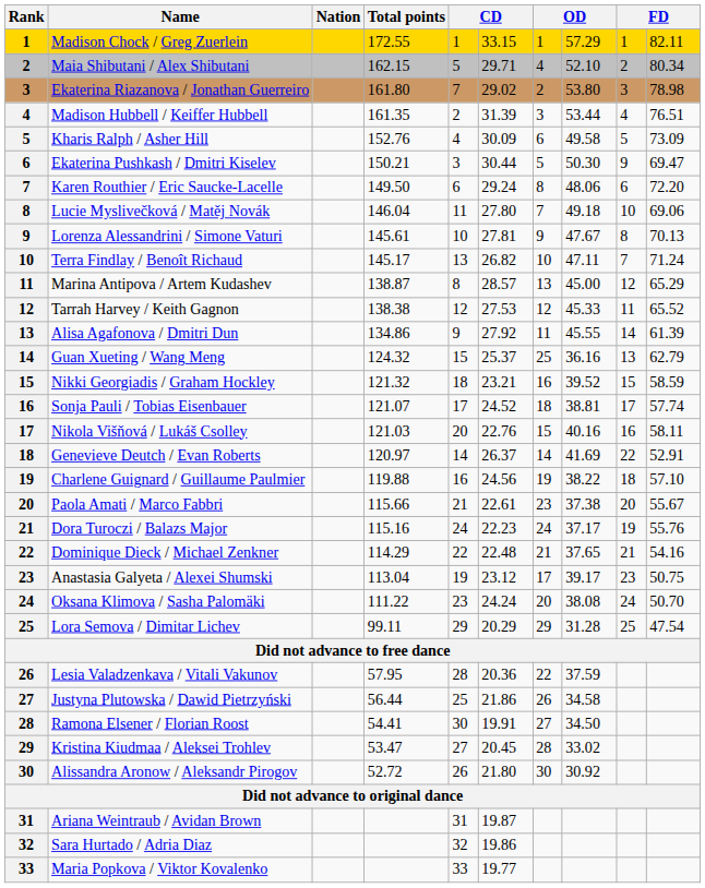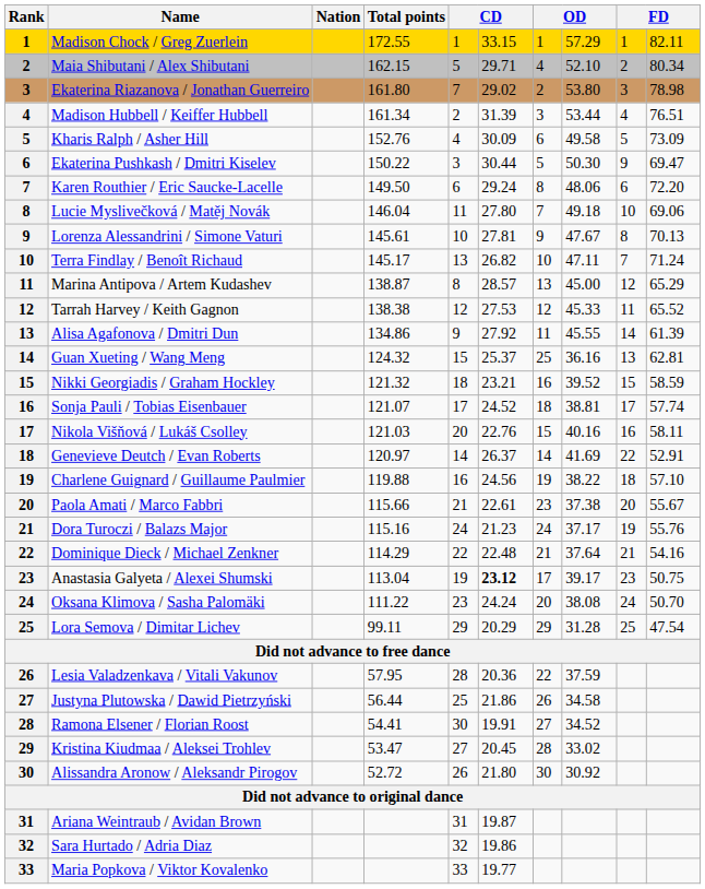Madison Hubbell / Keiffer Hubbell | Total points: 161.35 -> 161.34
Ekaterina Pushkash / Dmitri Kiselev | Total points: 150.21 -> 150.22
Guan Xueting / Wang Meng | column 10: 62.79 -> 62.81
Dora Turoczi / Balazs Major | column 6: 22.23 -> 21.23
Dominique Dieck / Michael Zenkner | column 8: 37.65 -> 37.64
Anastasia Galyeta / Alexei Shumski | column 6: normal -> bold
Ramona Elsener / Florian Roost | column 8: 34.50 -> 34.52
